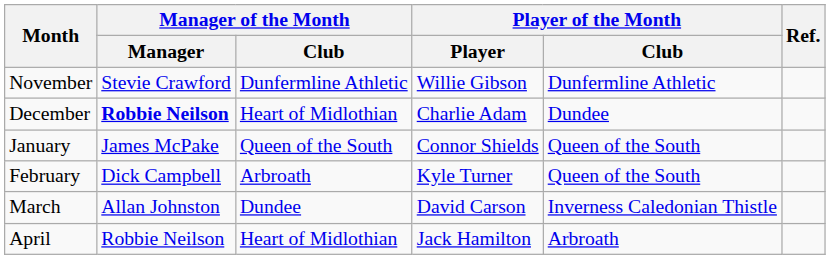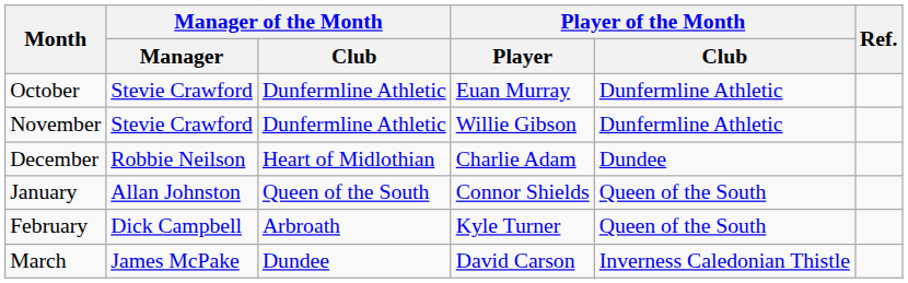+ row: October | Stevie Crawford | Dunfermline Athletic | Euan Murray | Dunfermline Athletic
December | Manager of the Month / Manager: bold -> normal
January | Manager of the Month / Manager: James McPake -> Allan Johnston
March | Manager of the Month / Manager: Allan Johnston -> James McPake
- row: April | Robbie Neilson | Heart of Midlothian | Jack Hamilton | Arbroath
